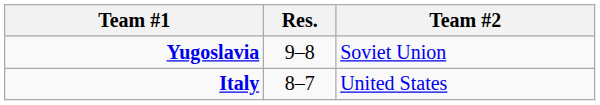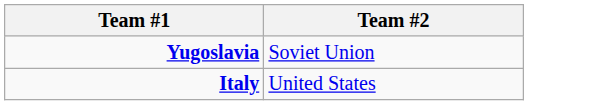- column: Res. | 9–8 | 8–7
